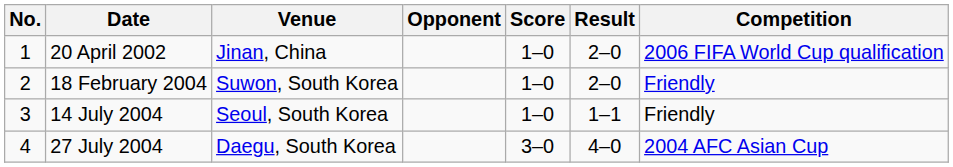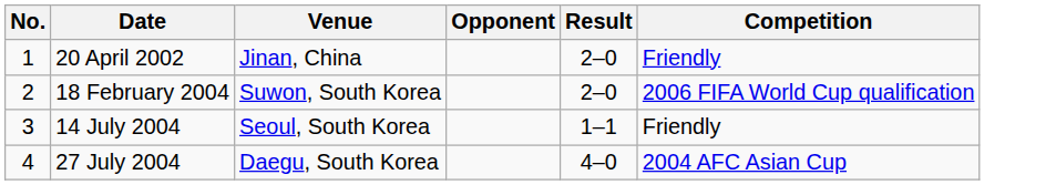- column: Score | 1–0 | 1–0 | 1–0 | 3–0
20 April 2002 | Competition: 2006 FIFA World Cup qualification -> Friendly
18 February 2004 | Competition: Friendly -> 2006 FIFA World Cup qualification
